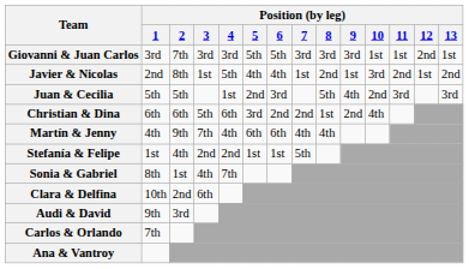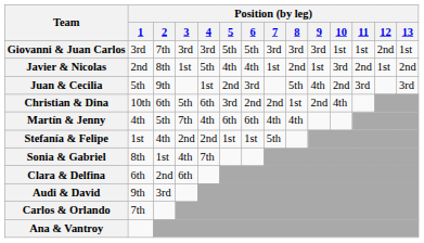Juan & Cecilia | Position (by leg) / 2: 5th -> 9th
Christian & Dina | Position (by leg) / 1: 6th -> 10th
Martín & Jenny | Position (by leg) / 2: 9th -> 5th
Clara & Delfina | Position (by leg) / 1: 10th -> 6th
